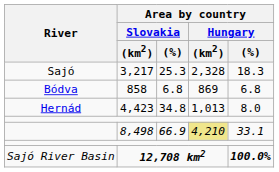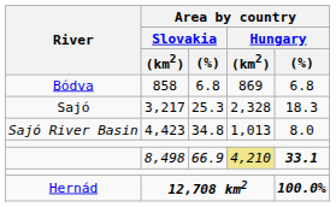rows swapped: 3,217 <-> 858
4,423 | River: Hernád -> Sajó River Basin
8,498 | Area by country / Hungary / (%): normal -> bold
12,708 km2 | River: Sajó River Basin -> Hernád
